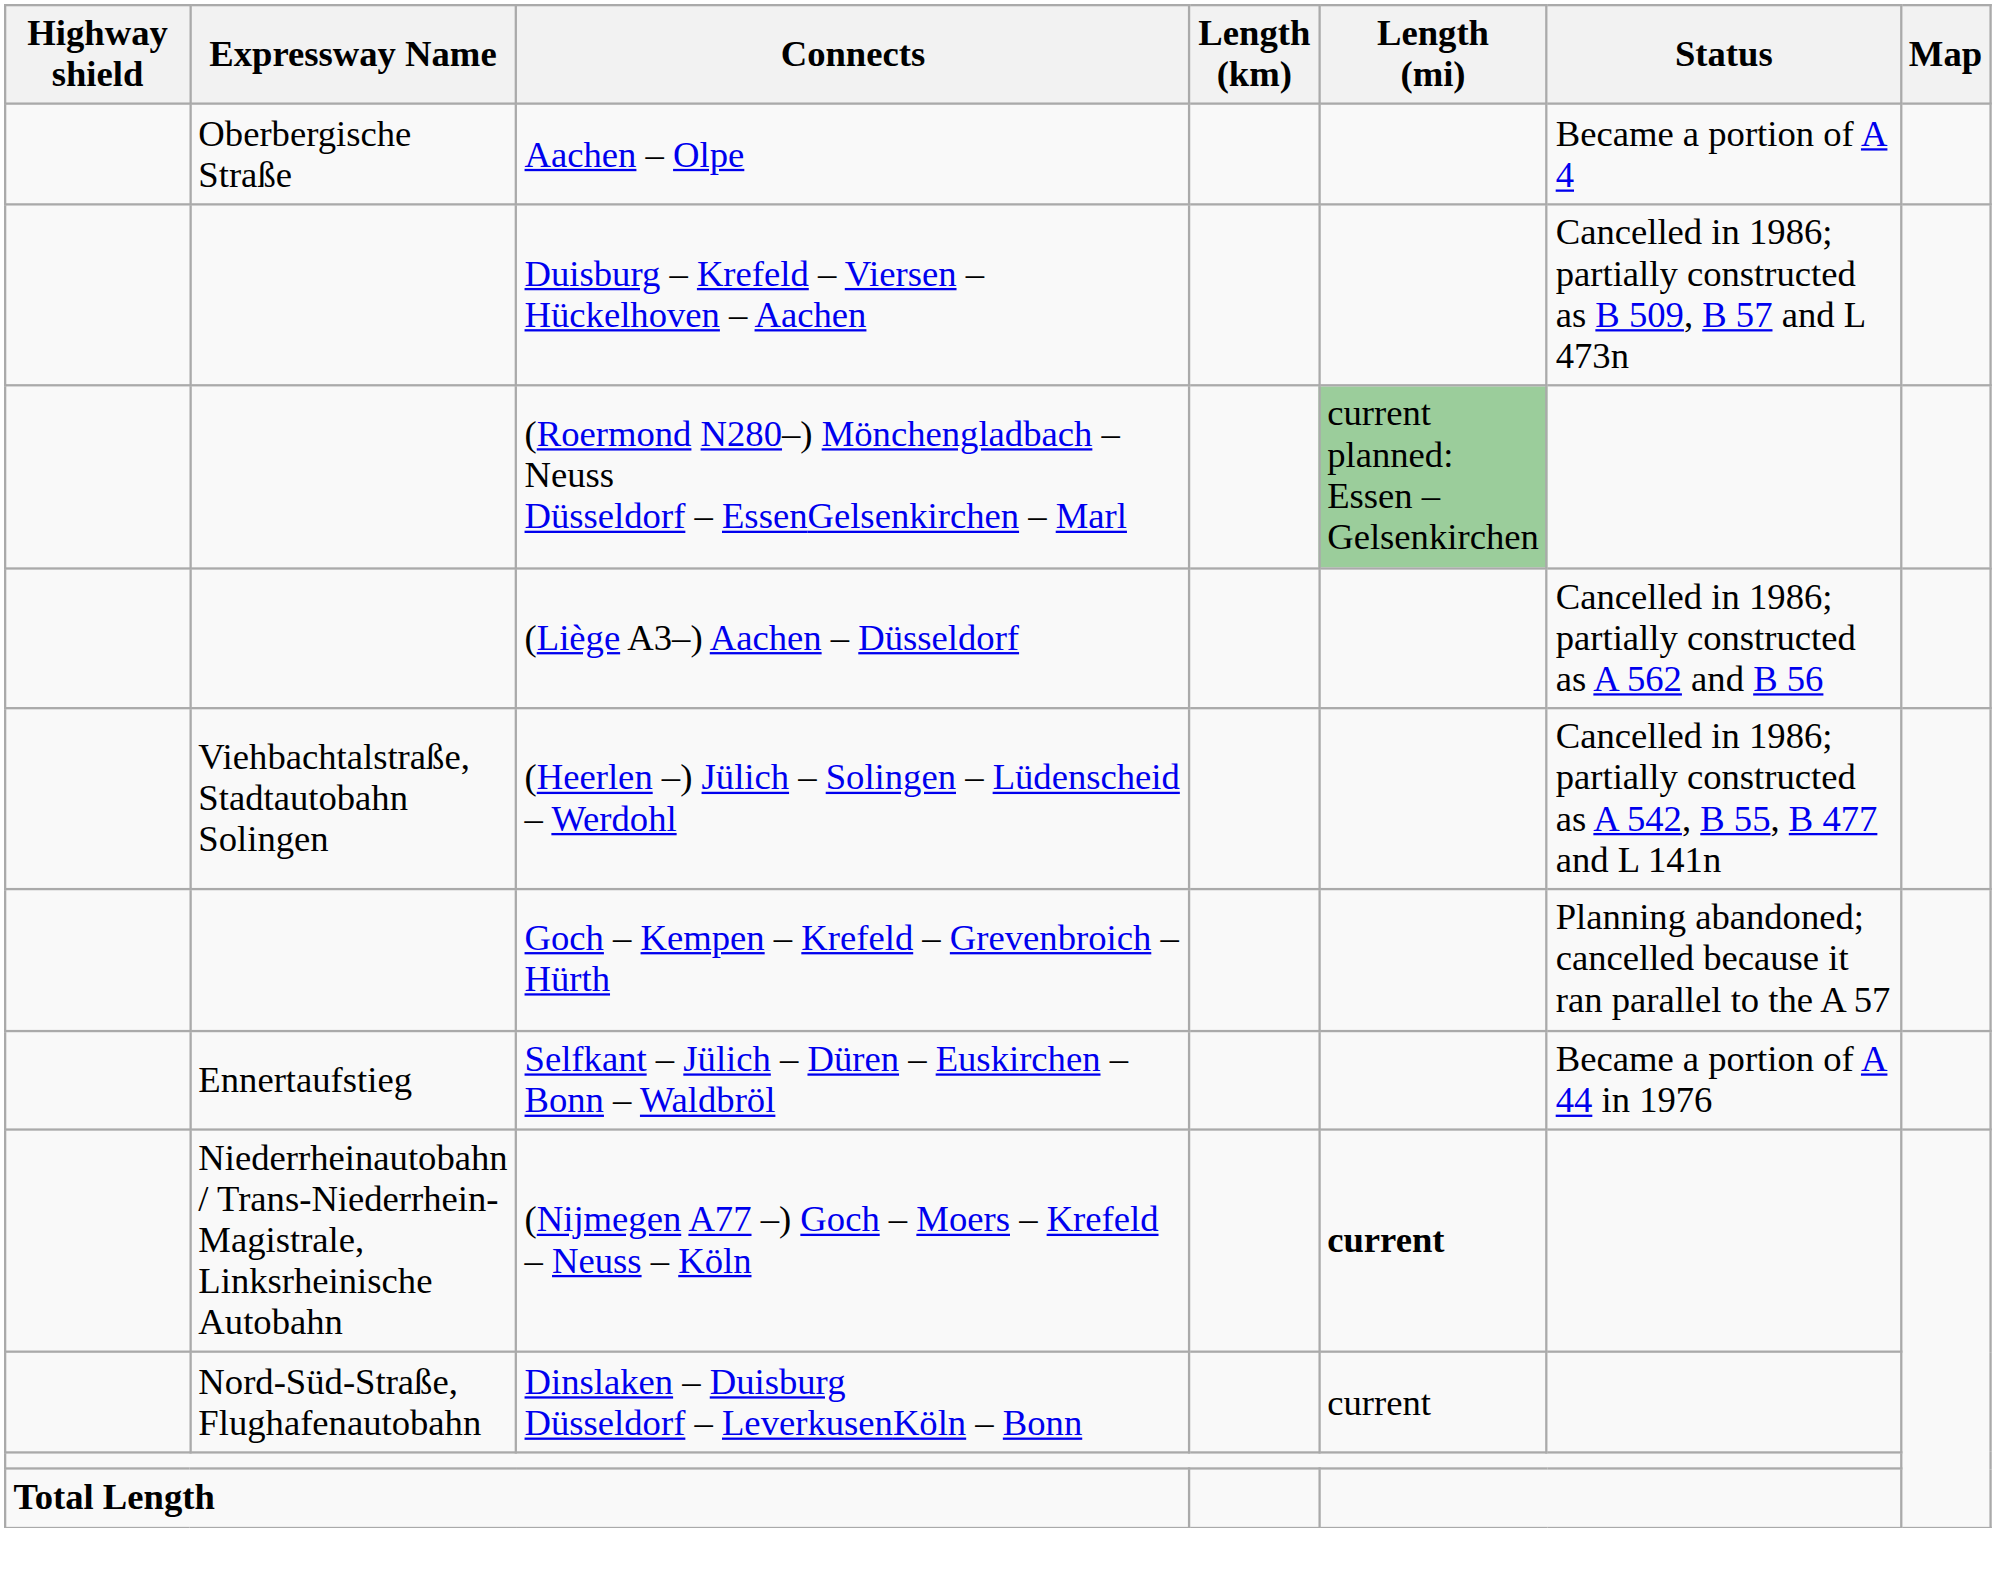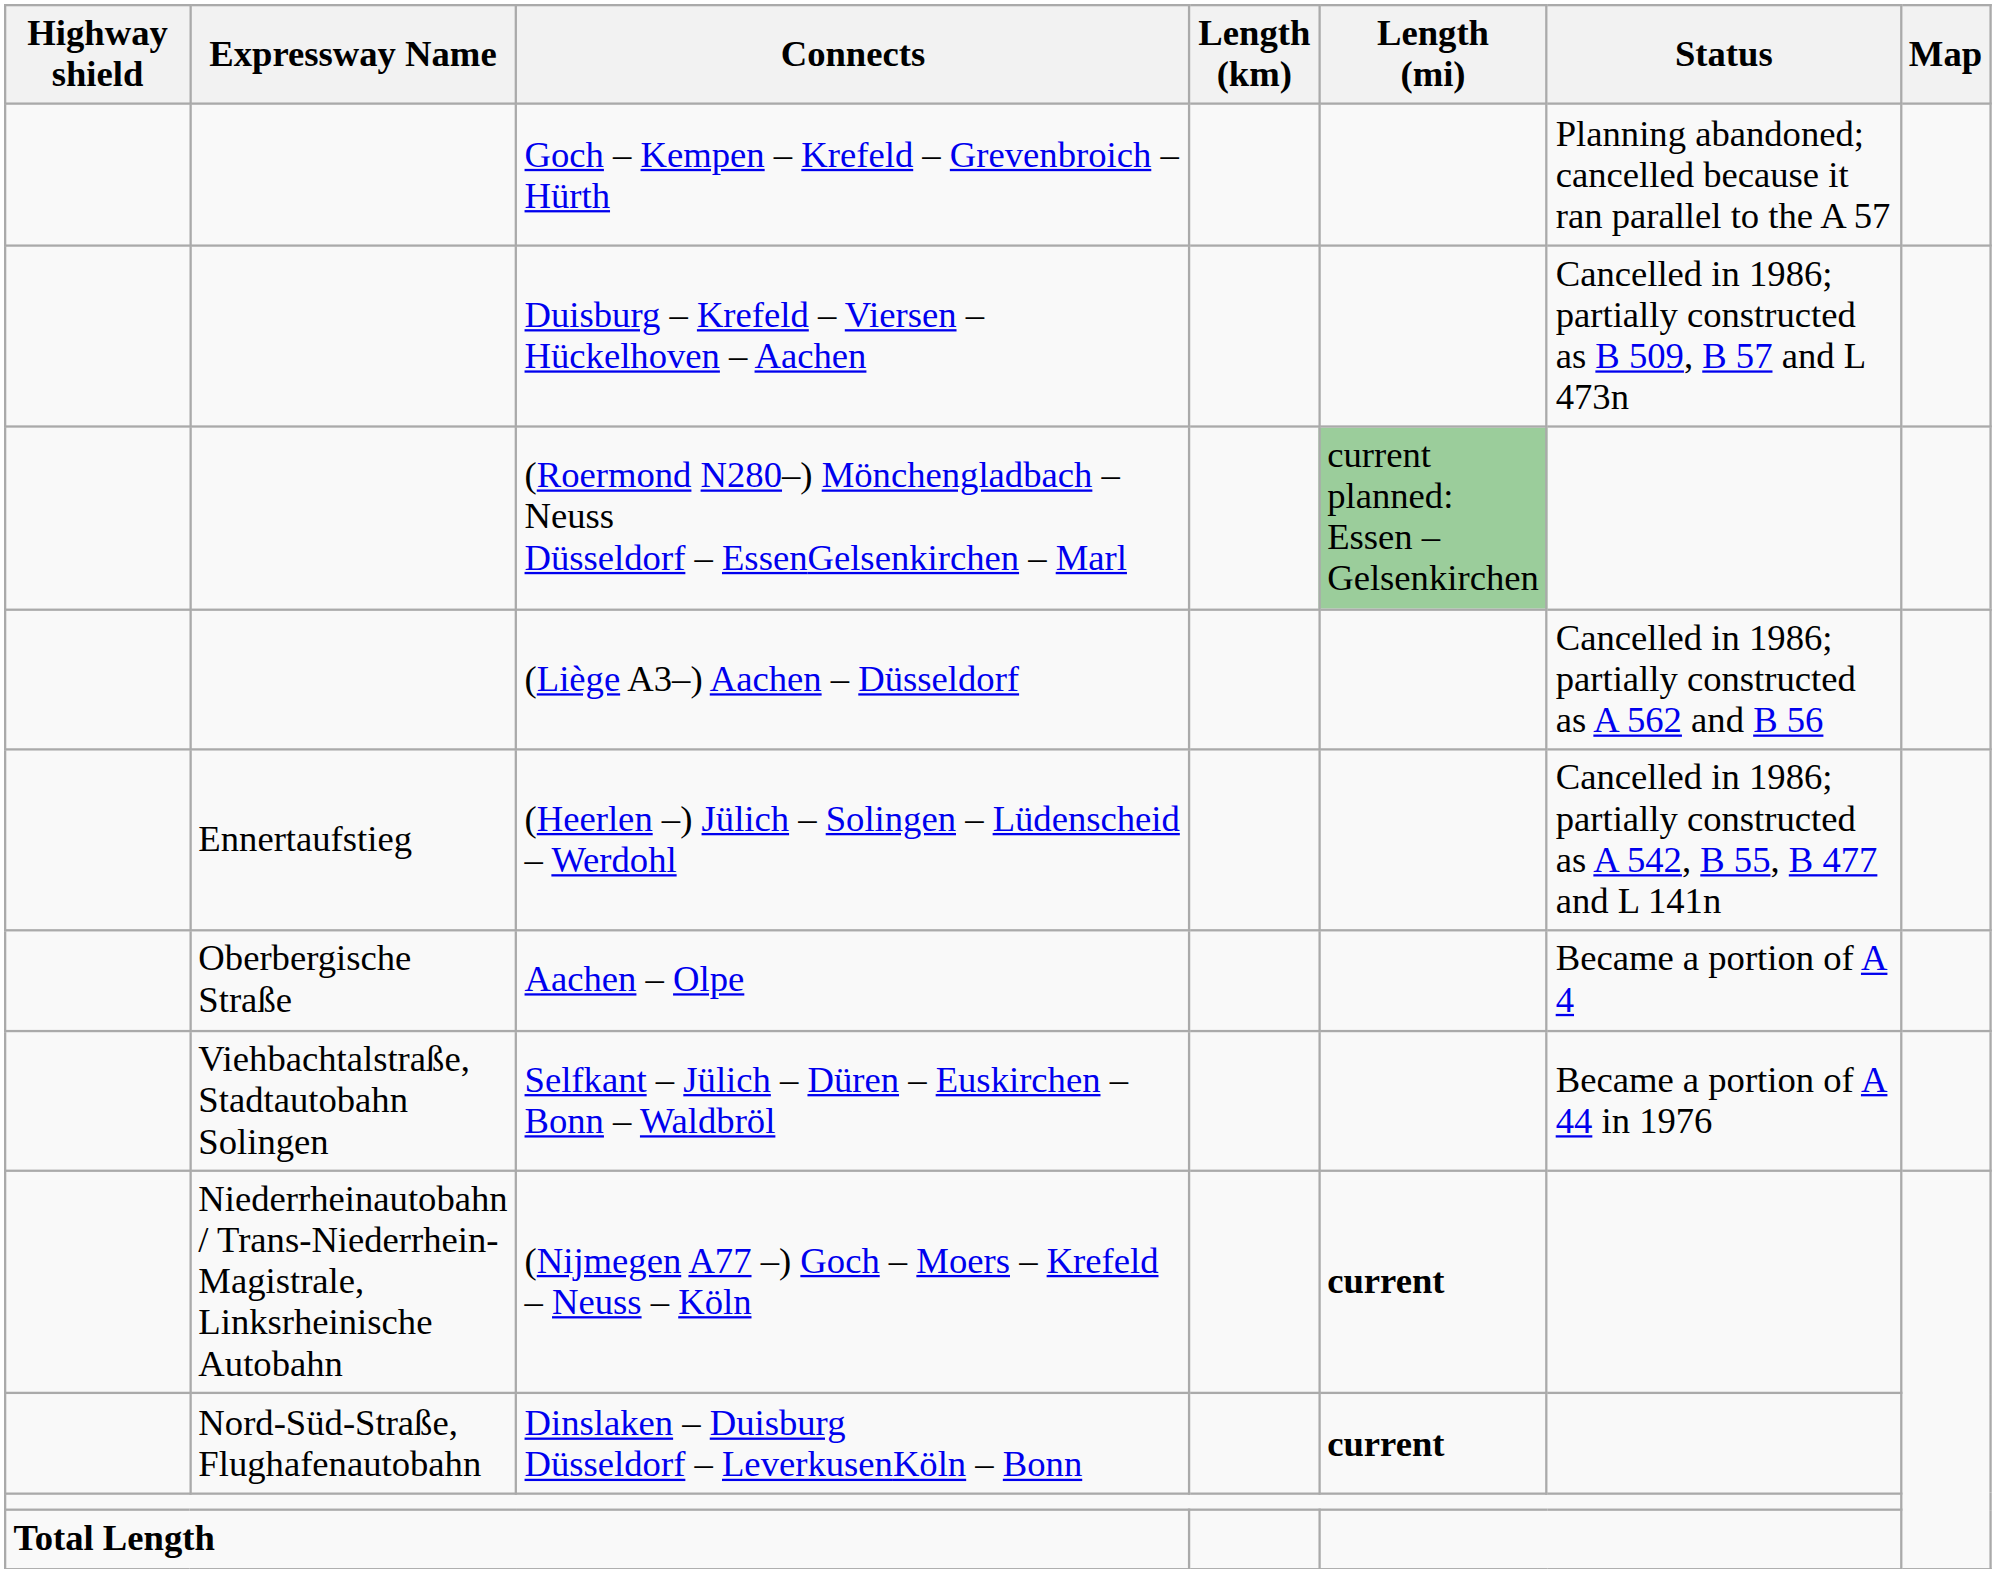rows swapped: Aachen – Olpe <-> Goch – Kempen – Krefeld – Grevenbroich – Hürth
(Heerlen –) Jülich – Solingen – Lüdenscheid – Werdohl | Expressway Name: Viehbachtalstraße, Stadtautobahn Solingen -> Ennertaufstieg
Selfkant – Jülich – Düren – Euskirchen – Bonn – Waldbröl | Expressway Name: Ennertaufstieg -> Viehbachtalstraße, Stadtautobahn Solingen
Dinslaken – Duisburg Düsseldorf – LeverkusenKöln – Bonn | Length (mi): normal -> bold
